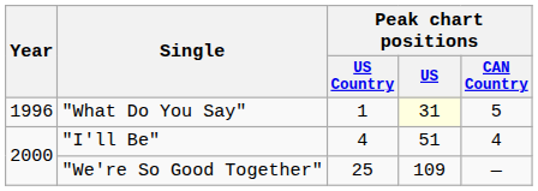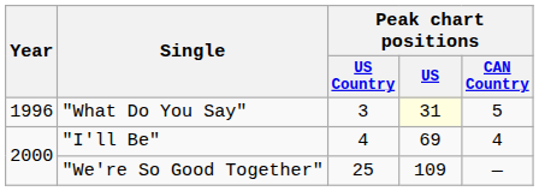"What Do You Say" | Peak chart positions / US Country: 1 -> 3
"I'll Be" | Peak chart positions / US: 51 -> 69
